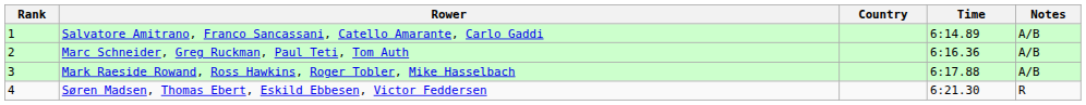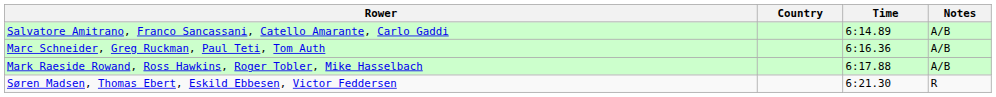- column: Rank | 1 | 2 | 3 | 4
